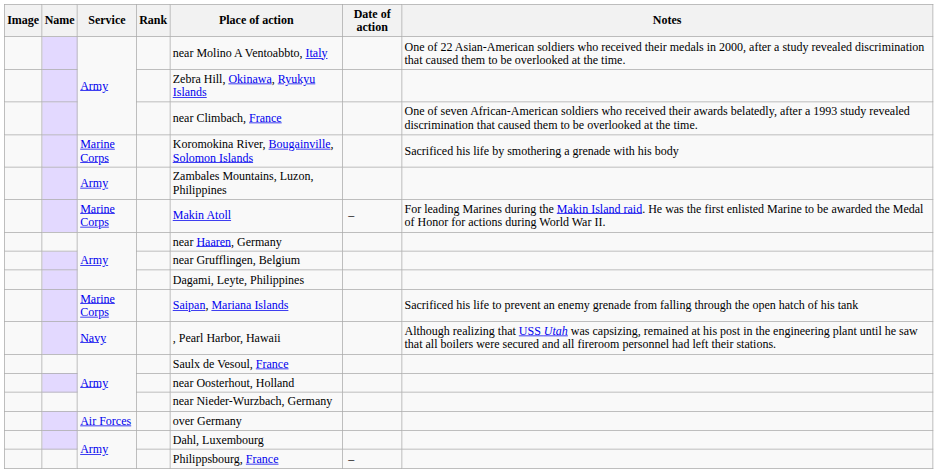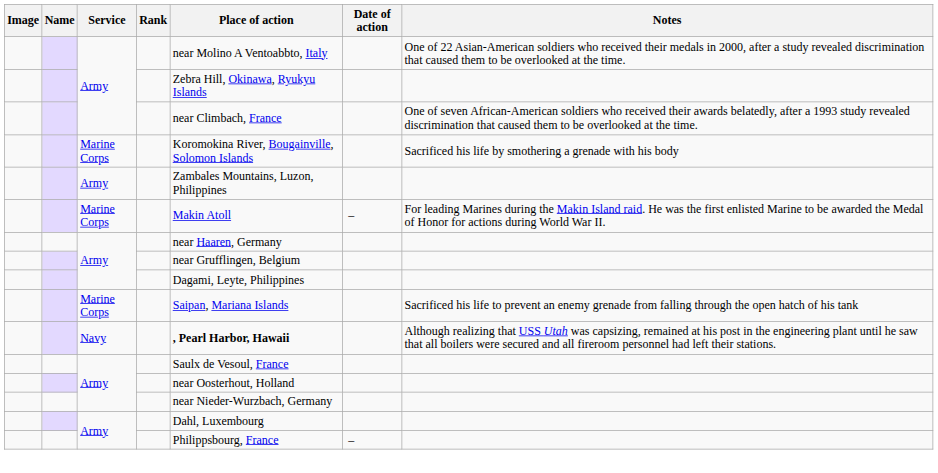Navy | Place of action: normal -> bold
- row: Air Forces | over Germany
